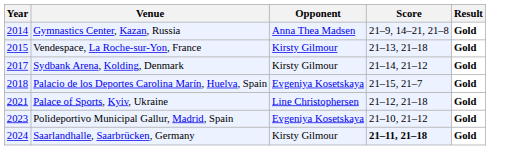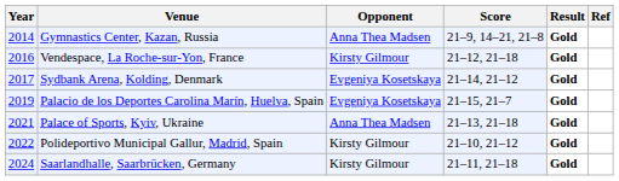+ column: Ref
Vendespace, La Roche-sur-Yon, France | Year: 2015 -> 2016
Vendespace, La Roche-sur-Yon, France | Score: 21–13, 21–18 -> 21–12, 21–18
Sydbank Arena, Kolding, Denmark | Opponent: Kirsty Gilmour -> Evgeniya Kosetskaya
Palacio de los Deportes Carolina Marín, Huelva, Spain | Year: 2018 -> 2019
Palace of Sports, Kyiv, Ukraine | Opponent: Line Christophersen -> Anna Thea Madsen
Palace of Sports, Kyiv, Ukraine | Score: 21–12, 21–18 -> 21–13, 21–18
Polideportivo Municipal Gallur, Madrid, Spain | Year: 2023 -> 2022
Polideportivo Municipal Gallur, Madrid, Spain | Opponent: Evgeniya Kosetskaya -> Kirsty Gilmour
Saarlandhalle, Saarbrücken, Germany | Score: bold -> normal
